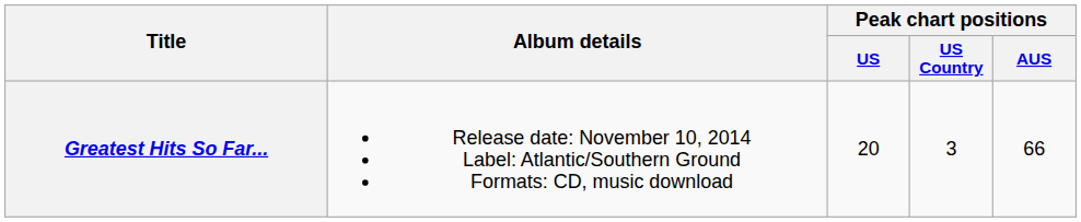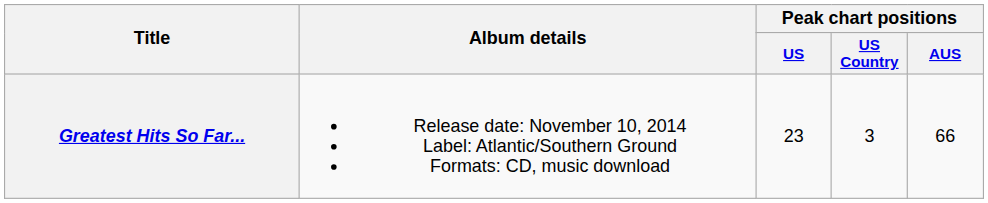Greatest Hits So Far... | Peak chart positions / US: 20 -> 23
